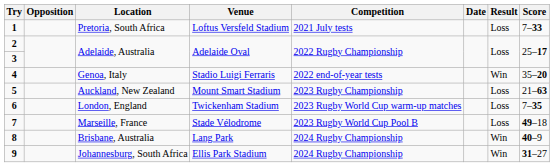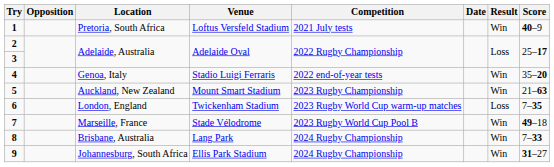1 | Result: Loss -> Win
1 | Score: 7–33 -> 40–9
5 | Result: Loss -> Win
7 | Result: Loss -> Win
8 | Score: 40–9 -> 7–33
